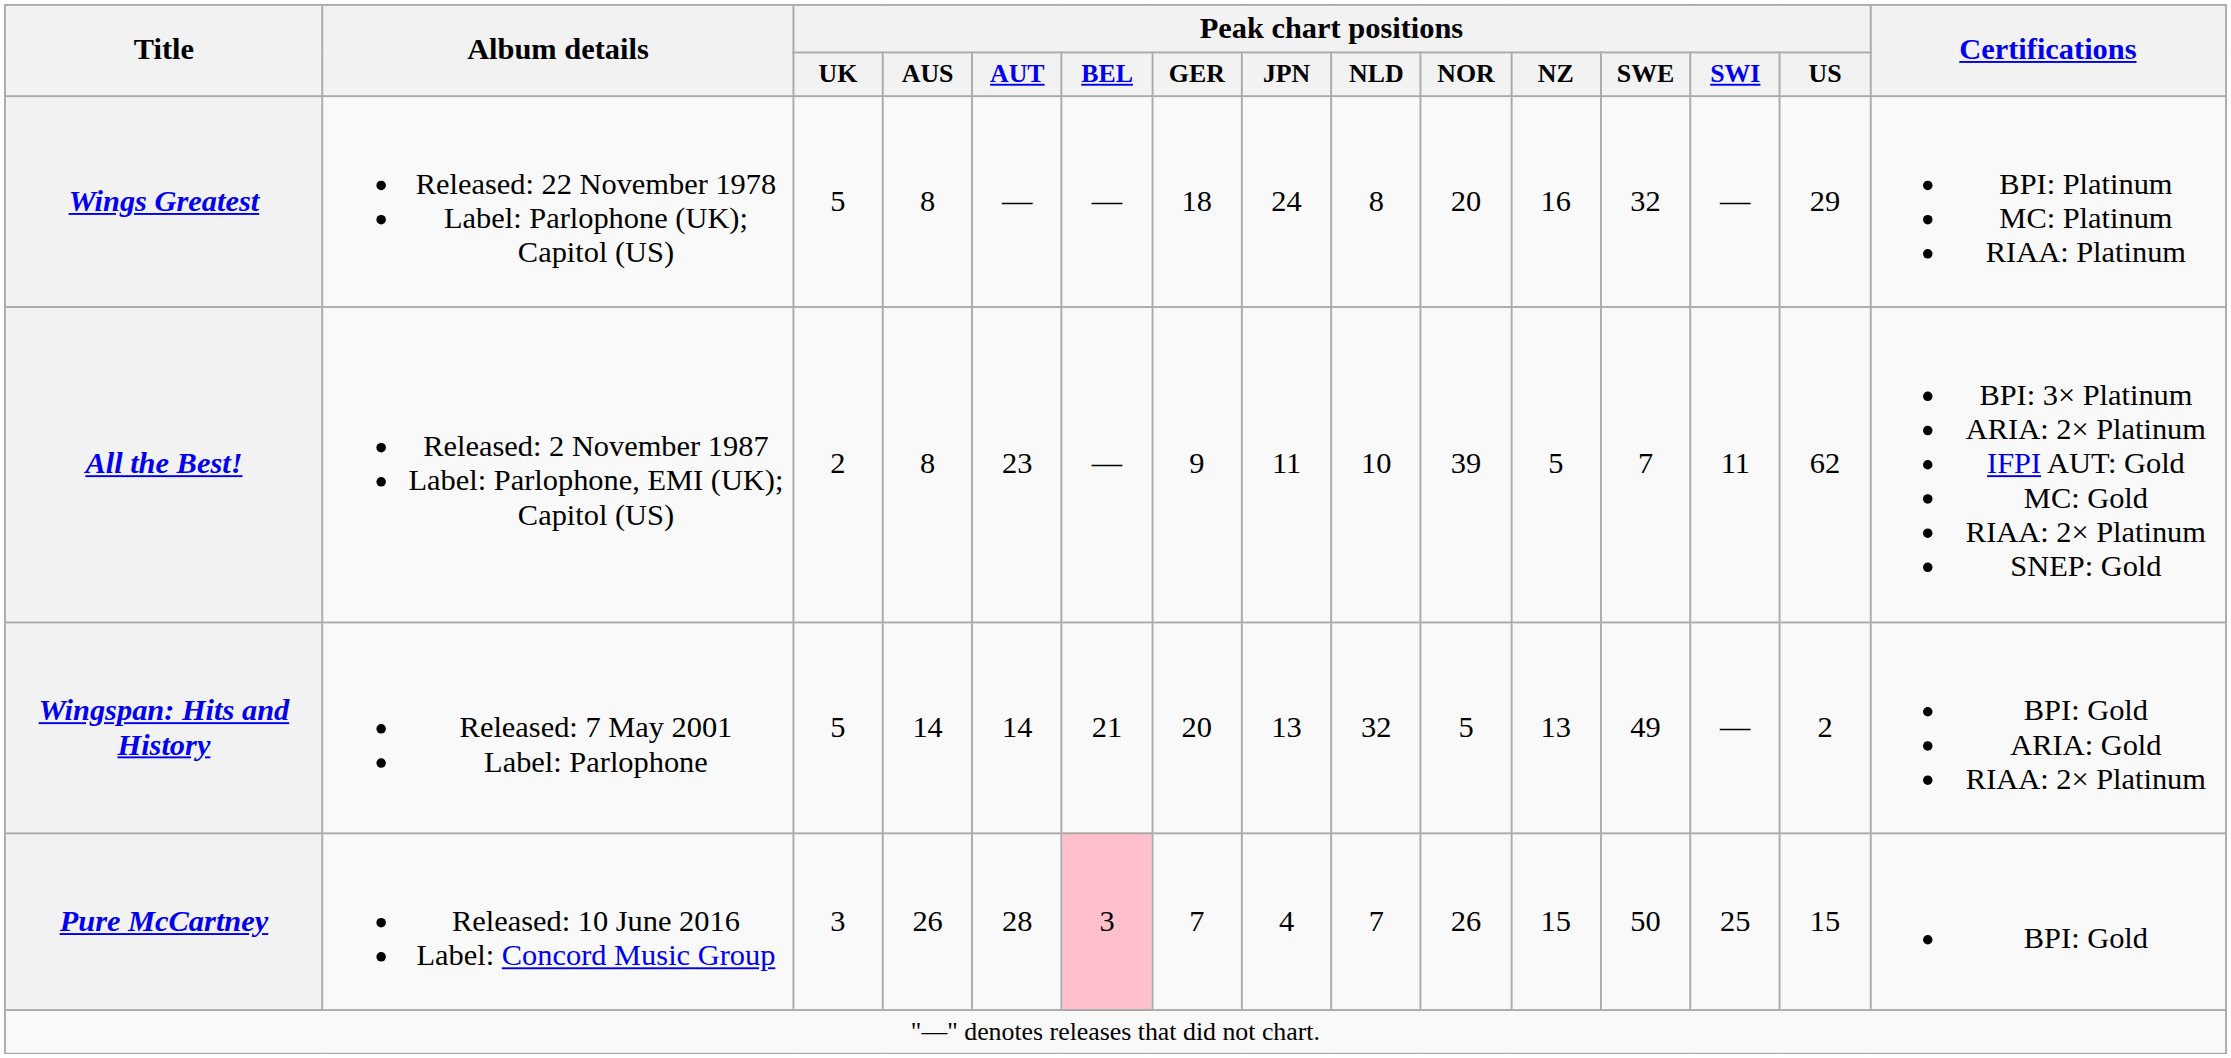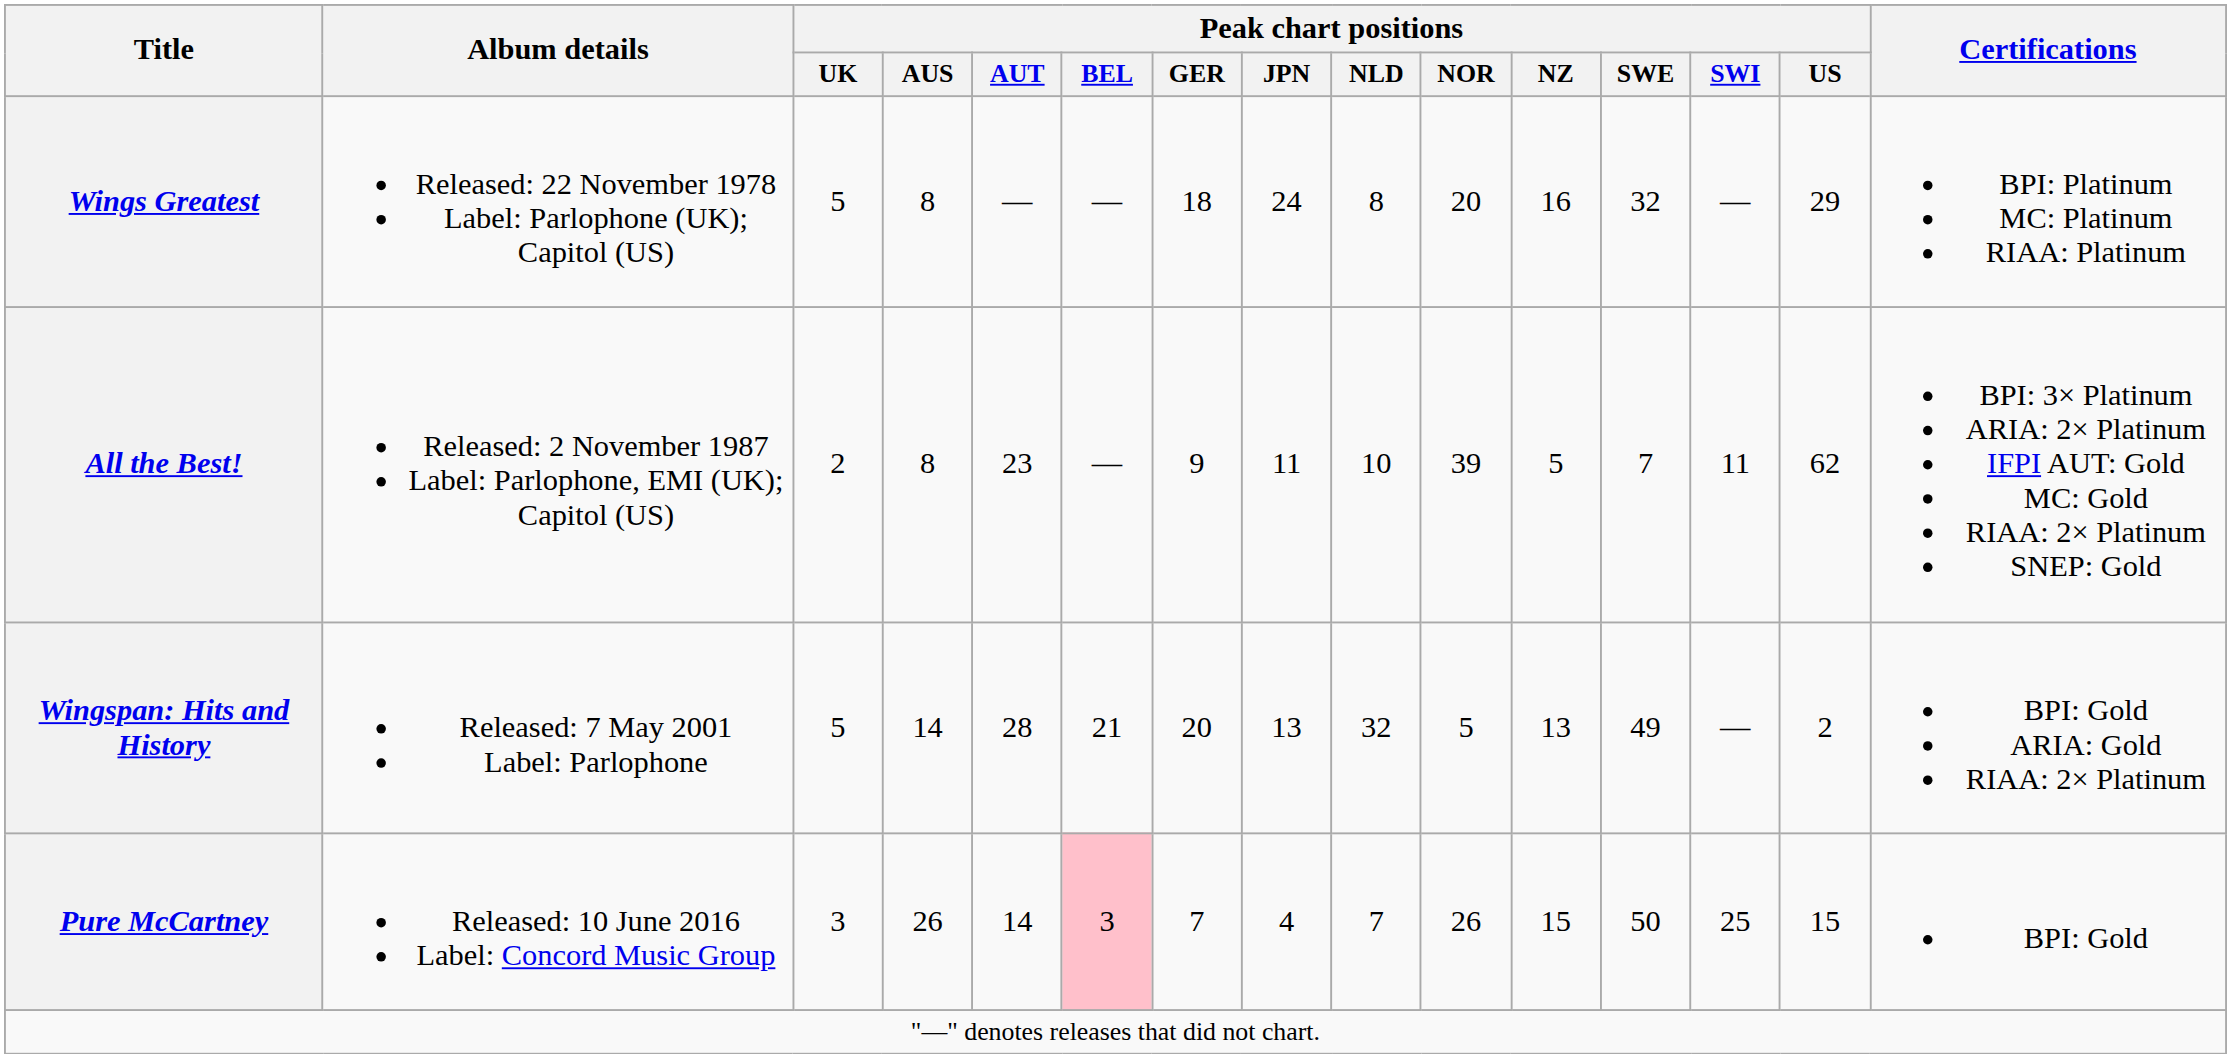Wingspan: Hits and History | Peak chart positions / AUT: 14 -> 28
Pure McCartney | Peak chart positions / AUT: 28 -> 14
